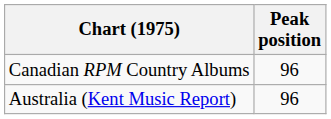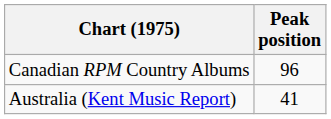Australia (Kent Music Report) | Peak position: 96 -> 41
